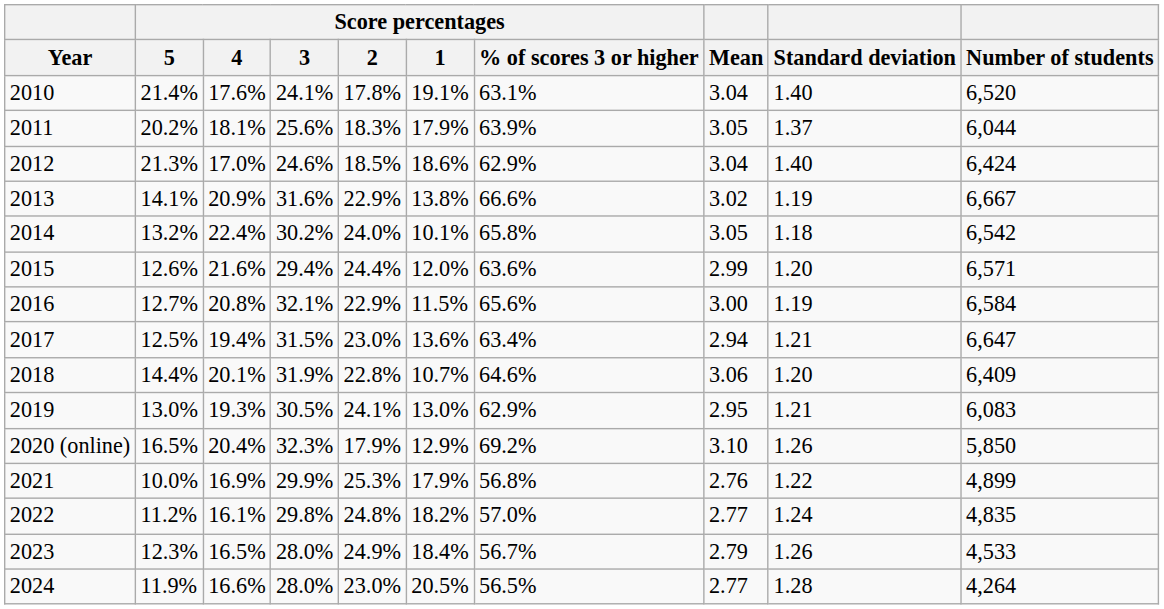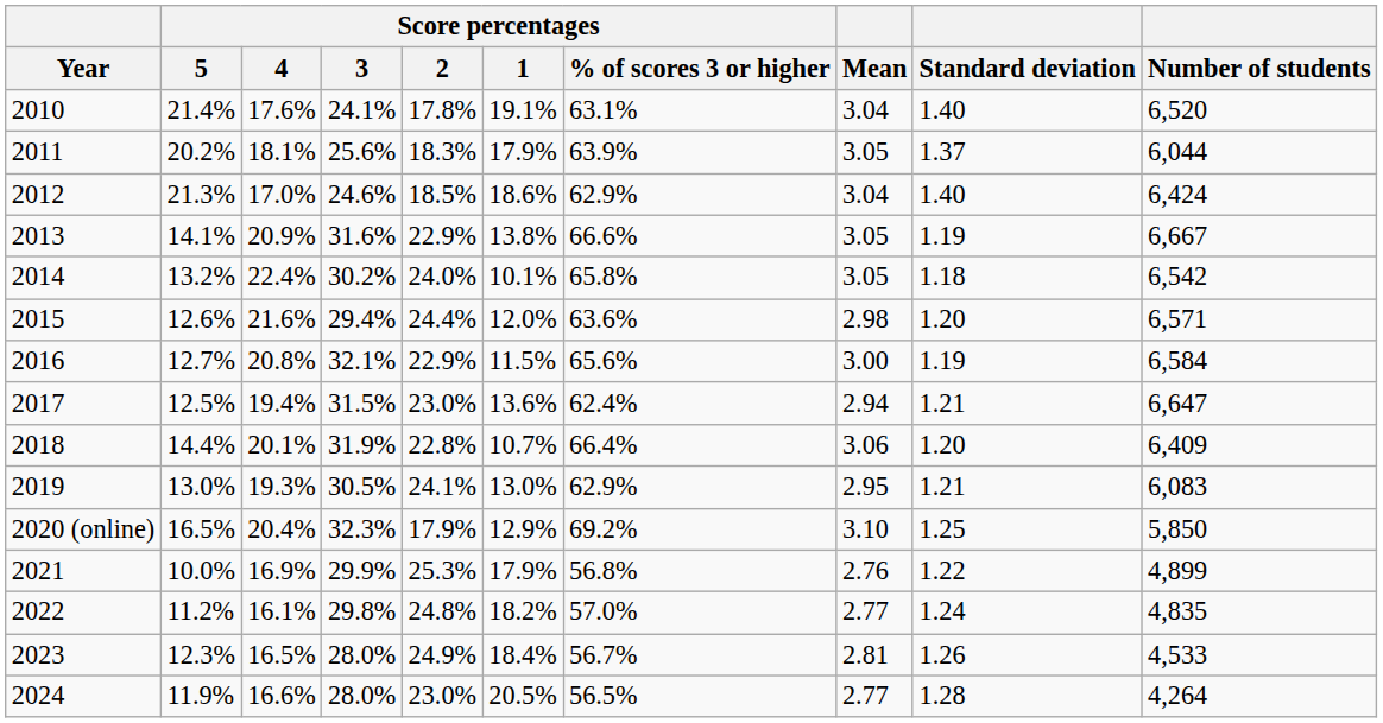2013 | Mean: 3.02 -> 3.05
2015 | Mean: 2.99 -> 2.98
2017 | Score percentages / % of scores 3 or higher: 63.4% -> 62.4%
2018 | Score percentages / % of scores 3 or higher: 64.6% -> 66.4%
2020 (online) | Standard deviation: 1.26 -> 1.25
2023 | Mean: 2.79 -> 2.81
